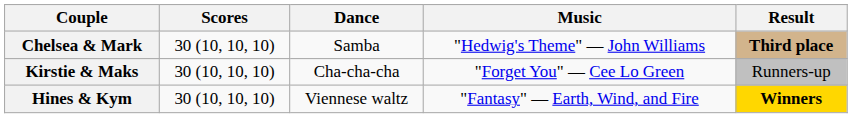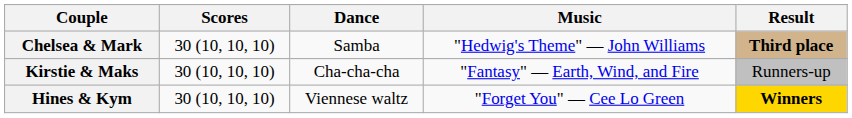Kirstie & Maks | Music: "Forget You" — Cee Lo Green -> "Fantasy" — Earth, Wind, and Fire
Hines & Kym | Music: "Fantasy" — Earth, Wind, and Fire -> "Forget You" — Cee Lo Green
